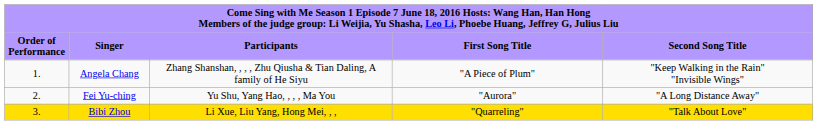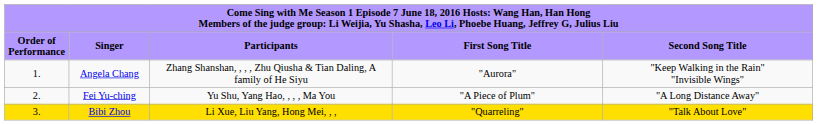Angela Chang | column 4: "A Piece of Plum" -> "Aurora"
Fei Yu-ching | column 4: "Aurora" -> "A Piece of Plum"
